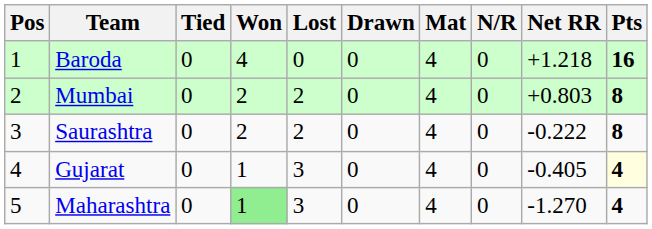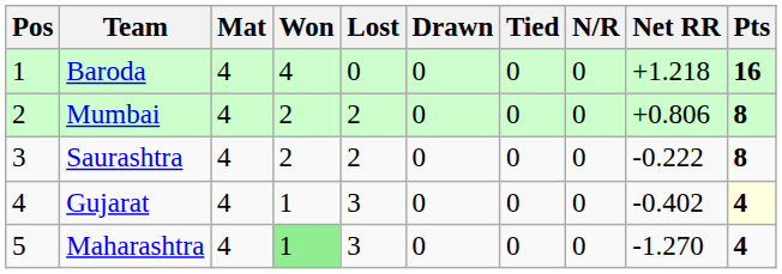columns swapped: Mat <-> Tied
Mumbai | Net RR: +0.803 -> +0.806
Gujarat | Net RR: -0.405 -> -0.402
